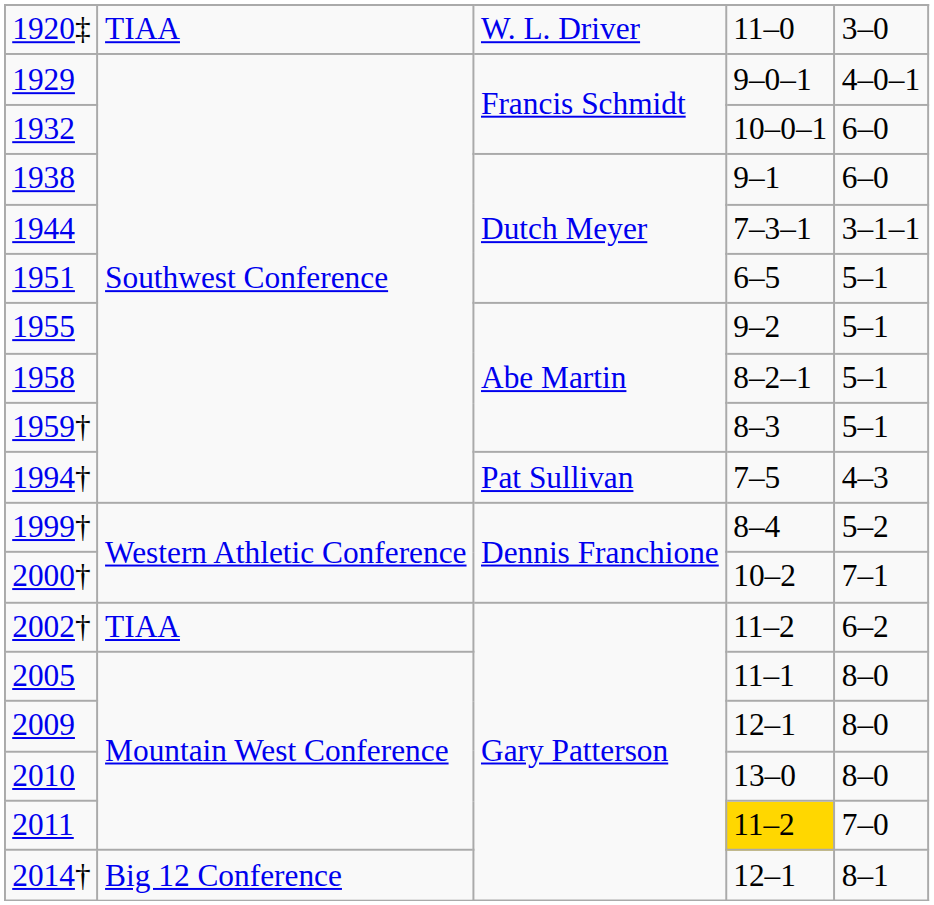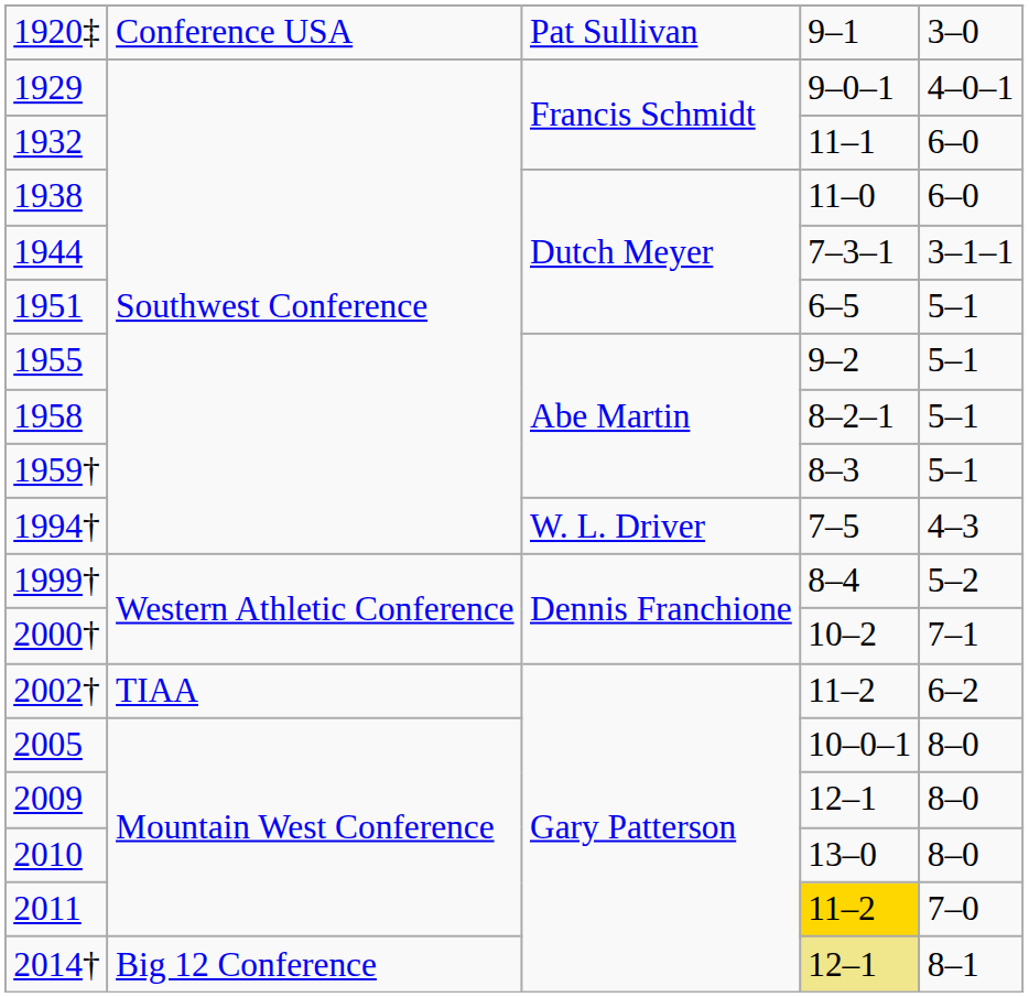1920‡ | column 2: TIAA -> Conference USA
1920‡ | column 3: W. L. Driver -> Pat Sullivan
1920‡ | column 4: 11–0 -> 9–1
1932 | column 4: 10–0–1 -> 11–1
1938 | column 4: 9–1 -> 11–0
1994† | column 3: Pat Sullivan -> W. L. Driver
2005 | column 4: 11–1 -> 10–0–1
2014† | column 4: no background -> khaki background
